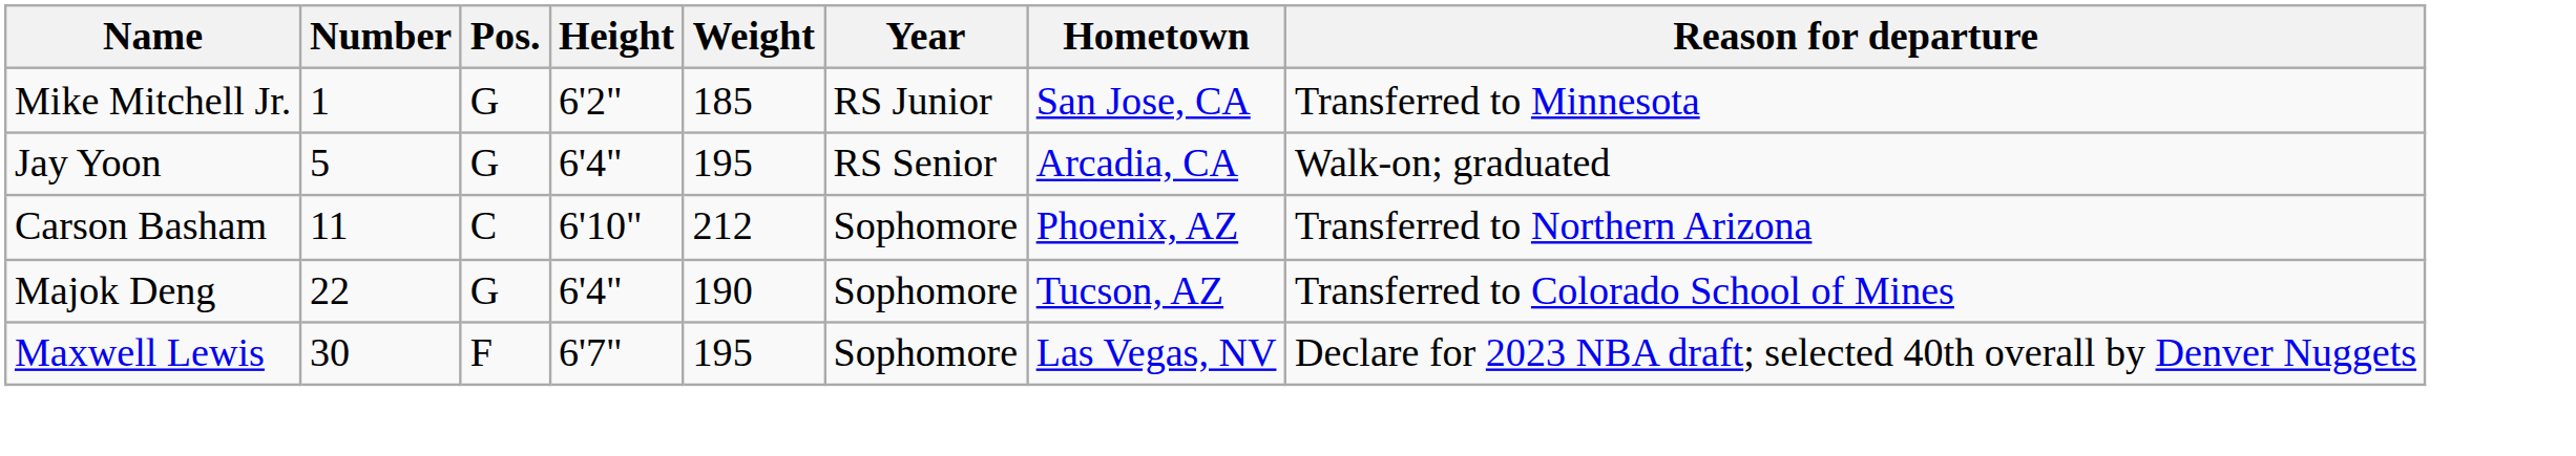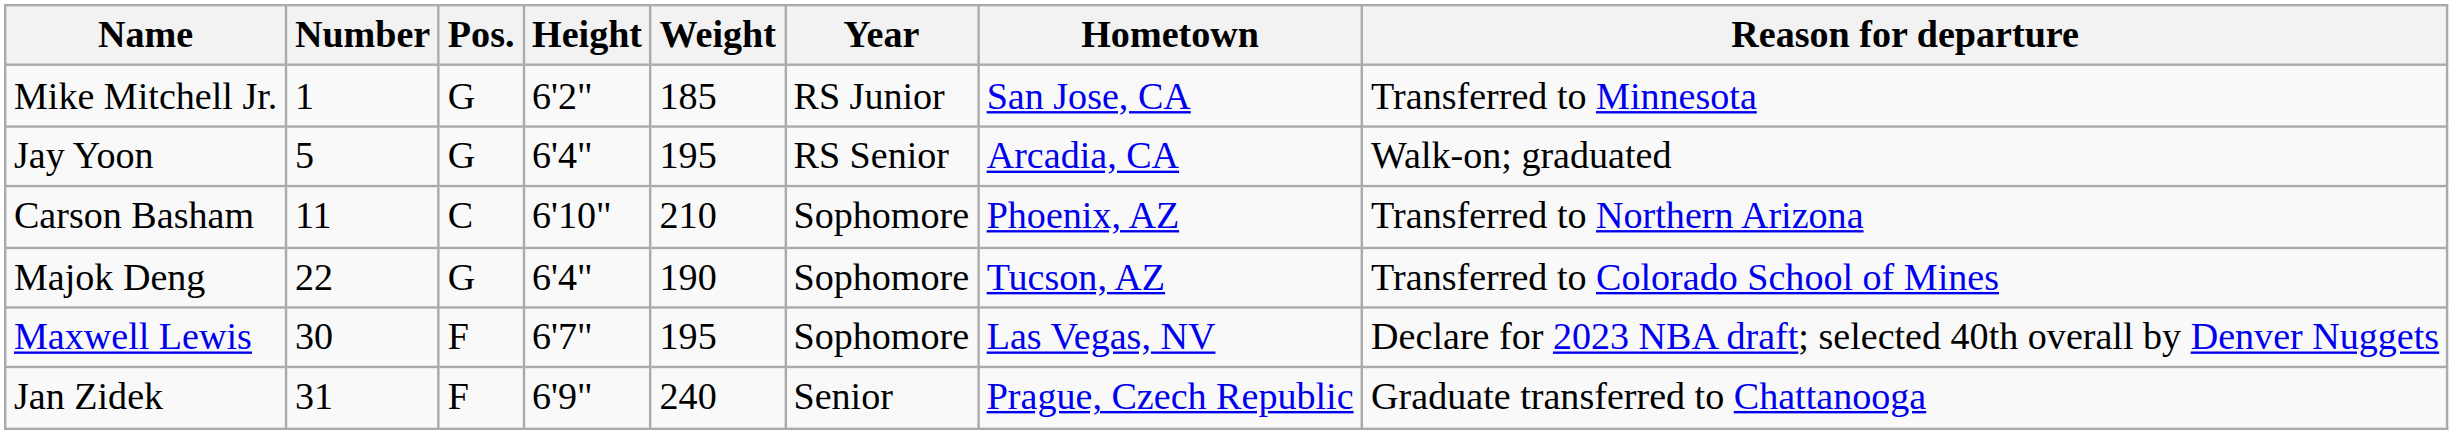Carson Basham | Weight: 212 -> 210
+ row: Jan Zidek | 31 | F | 6'9" | 240 | Senior | Prague, Czech Republic | Graduate transferred to Chattanooga
